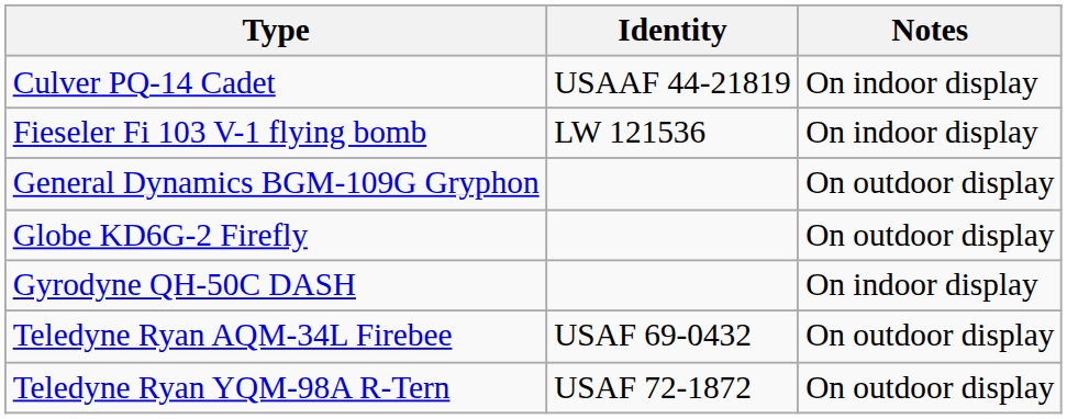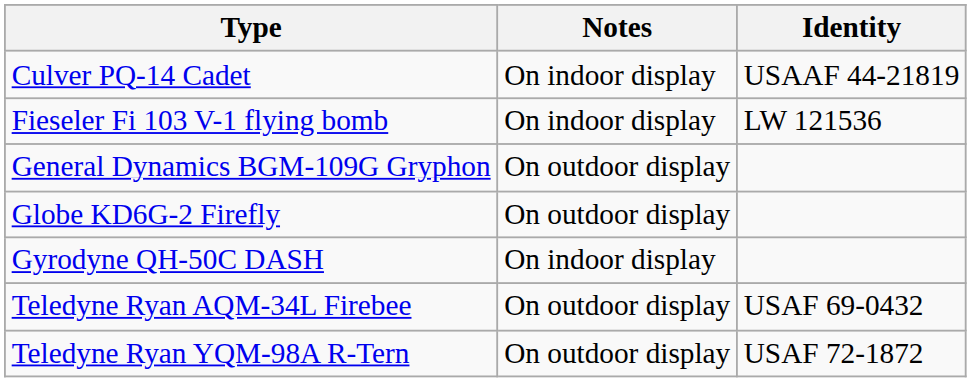columns swapped: Identity <-> Notes
